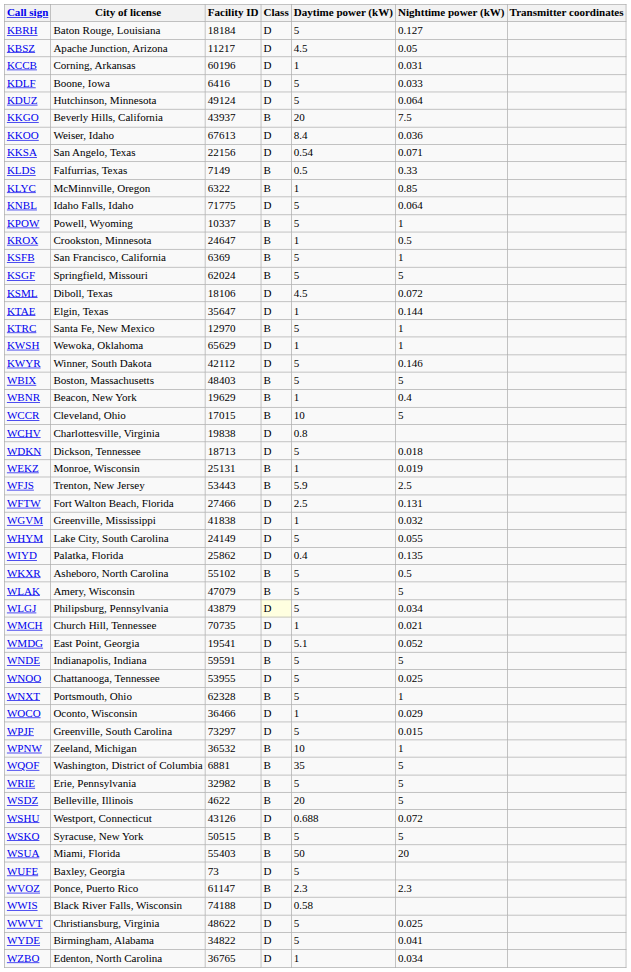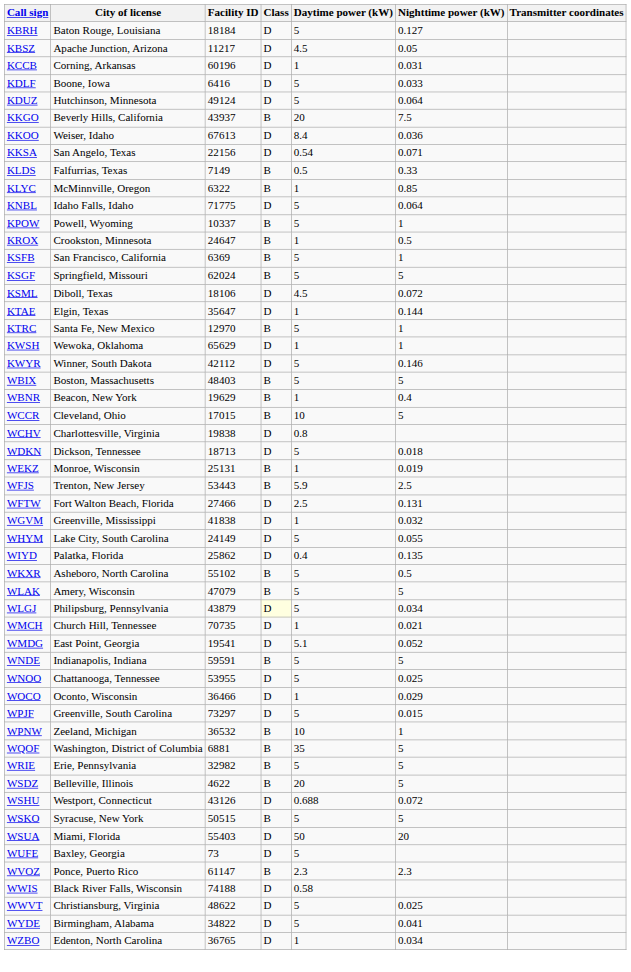- row: WNXT | Portsmouth, Ohio | 62328 | B | 5 | 1
WSUA | Class: B -> D
